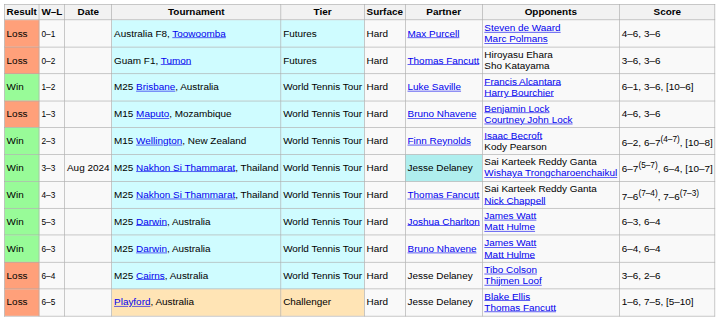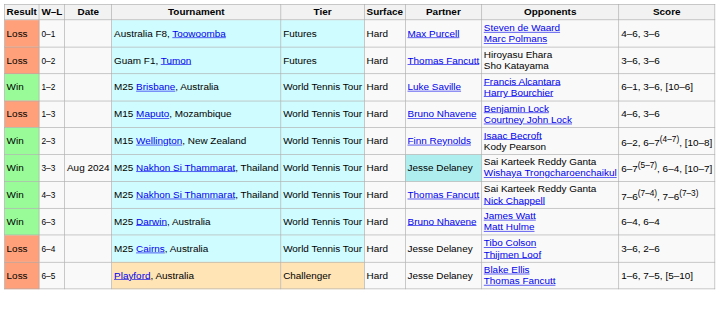- row: Win | 5–3 | M25 Darwin, Australia | World Tennis Tour | Hard | Joshua Charlton | James Watt Matt Hulme | 6–3, 6–4
